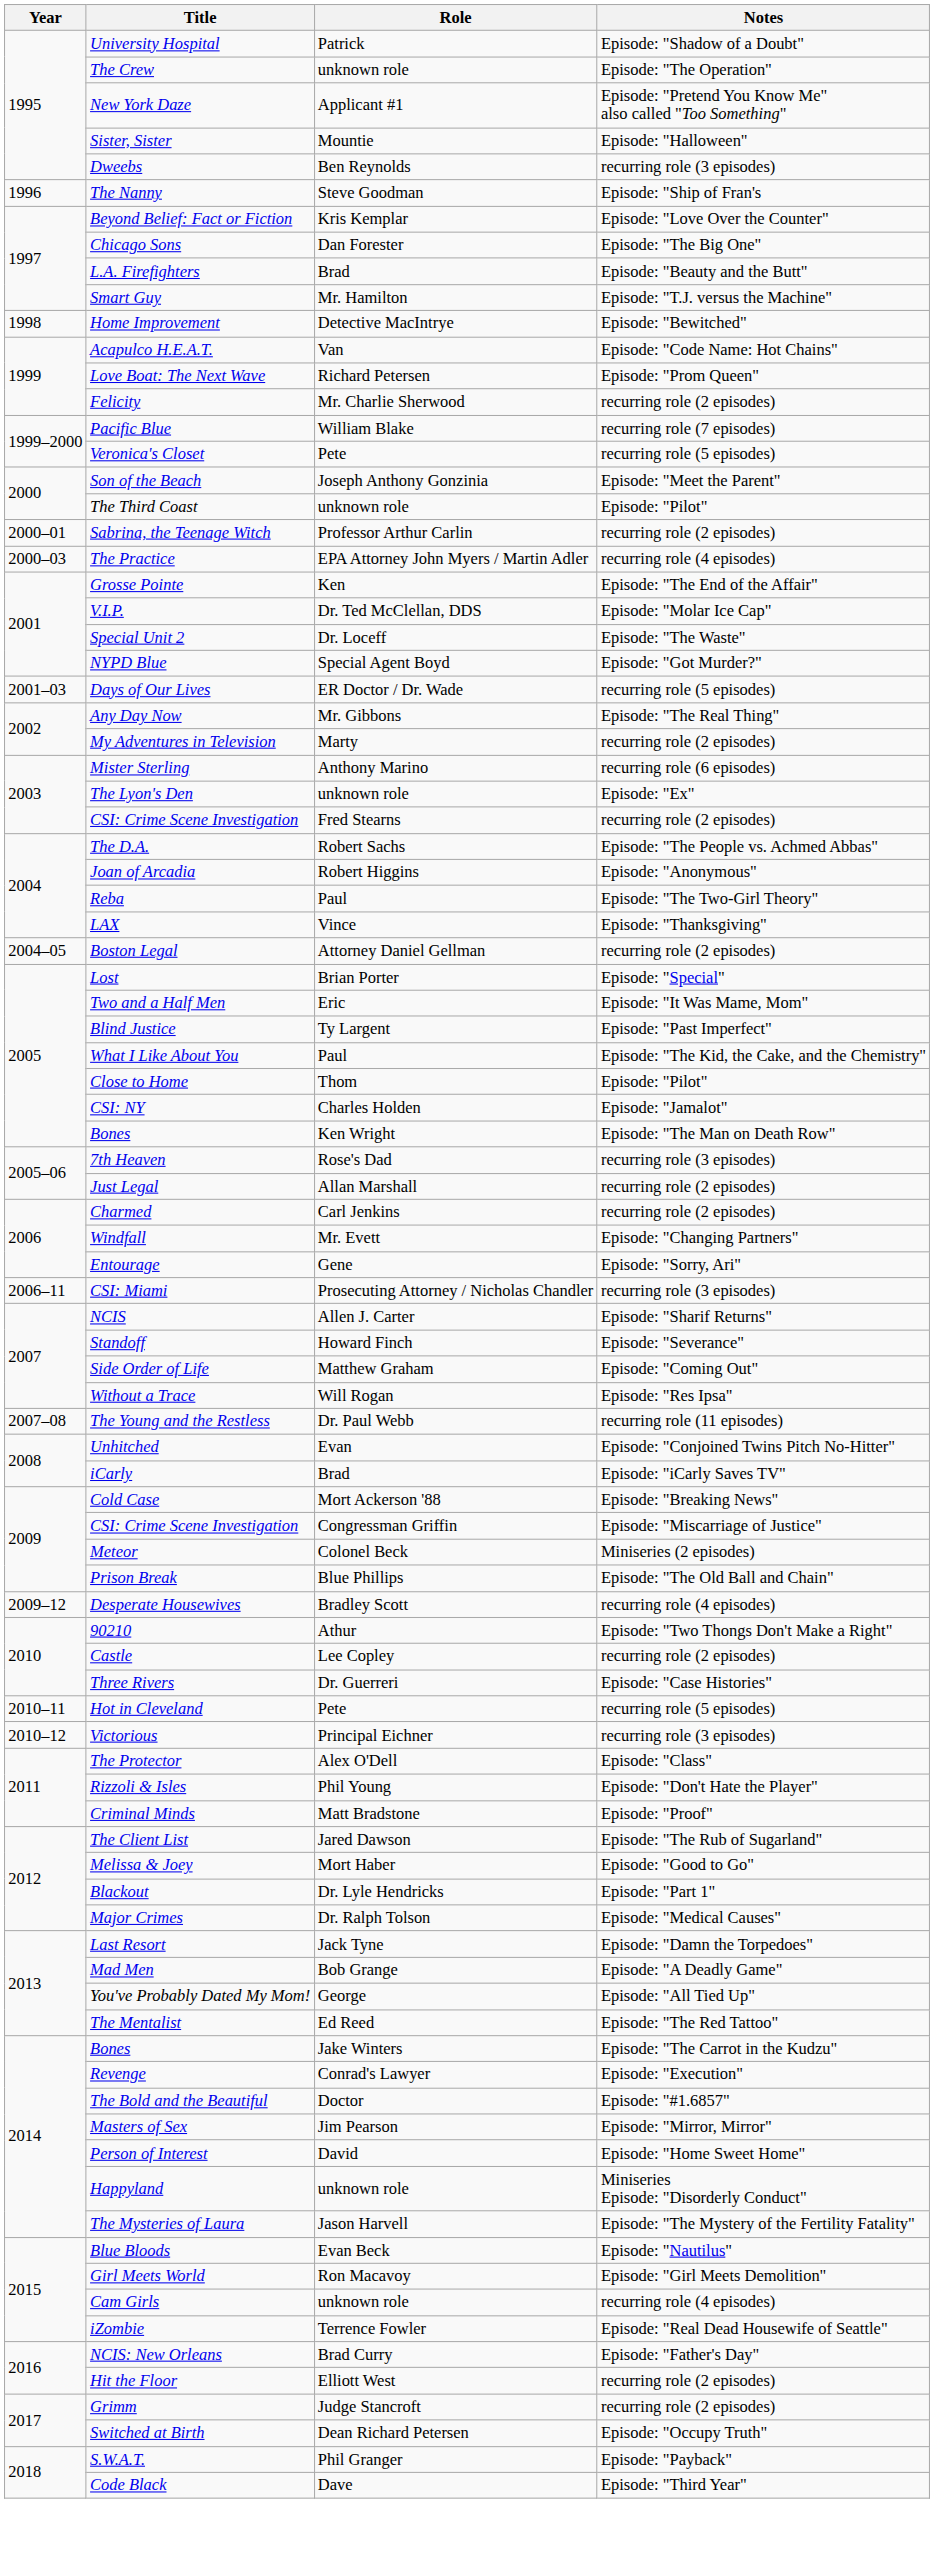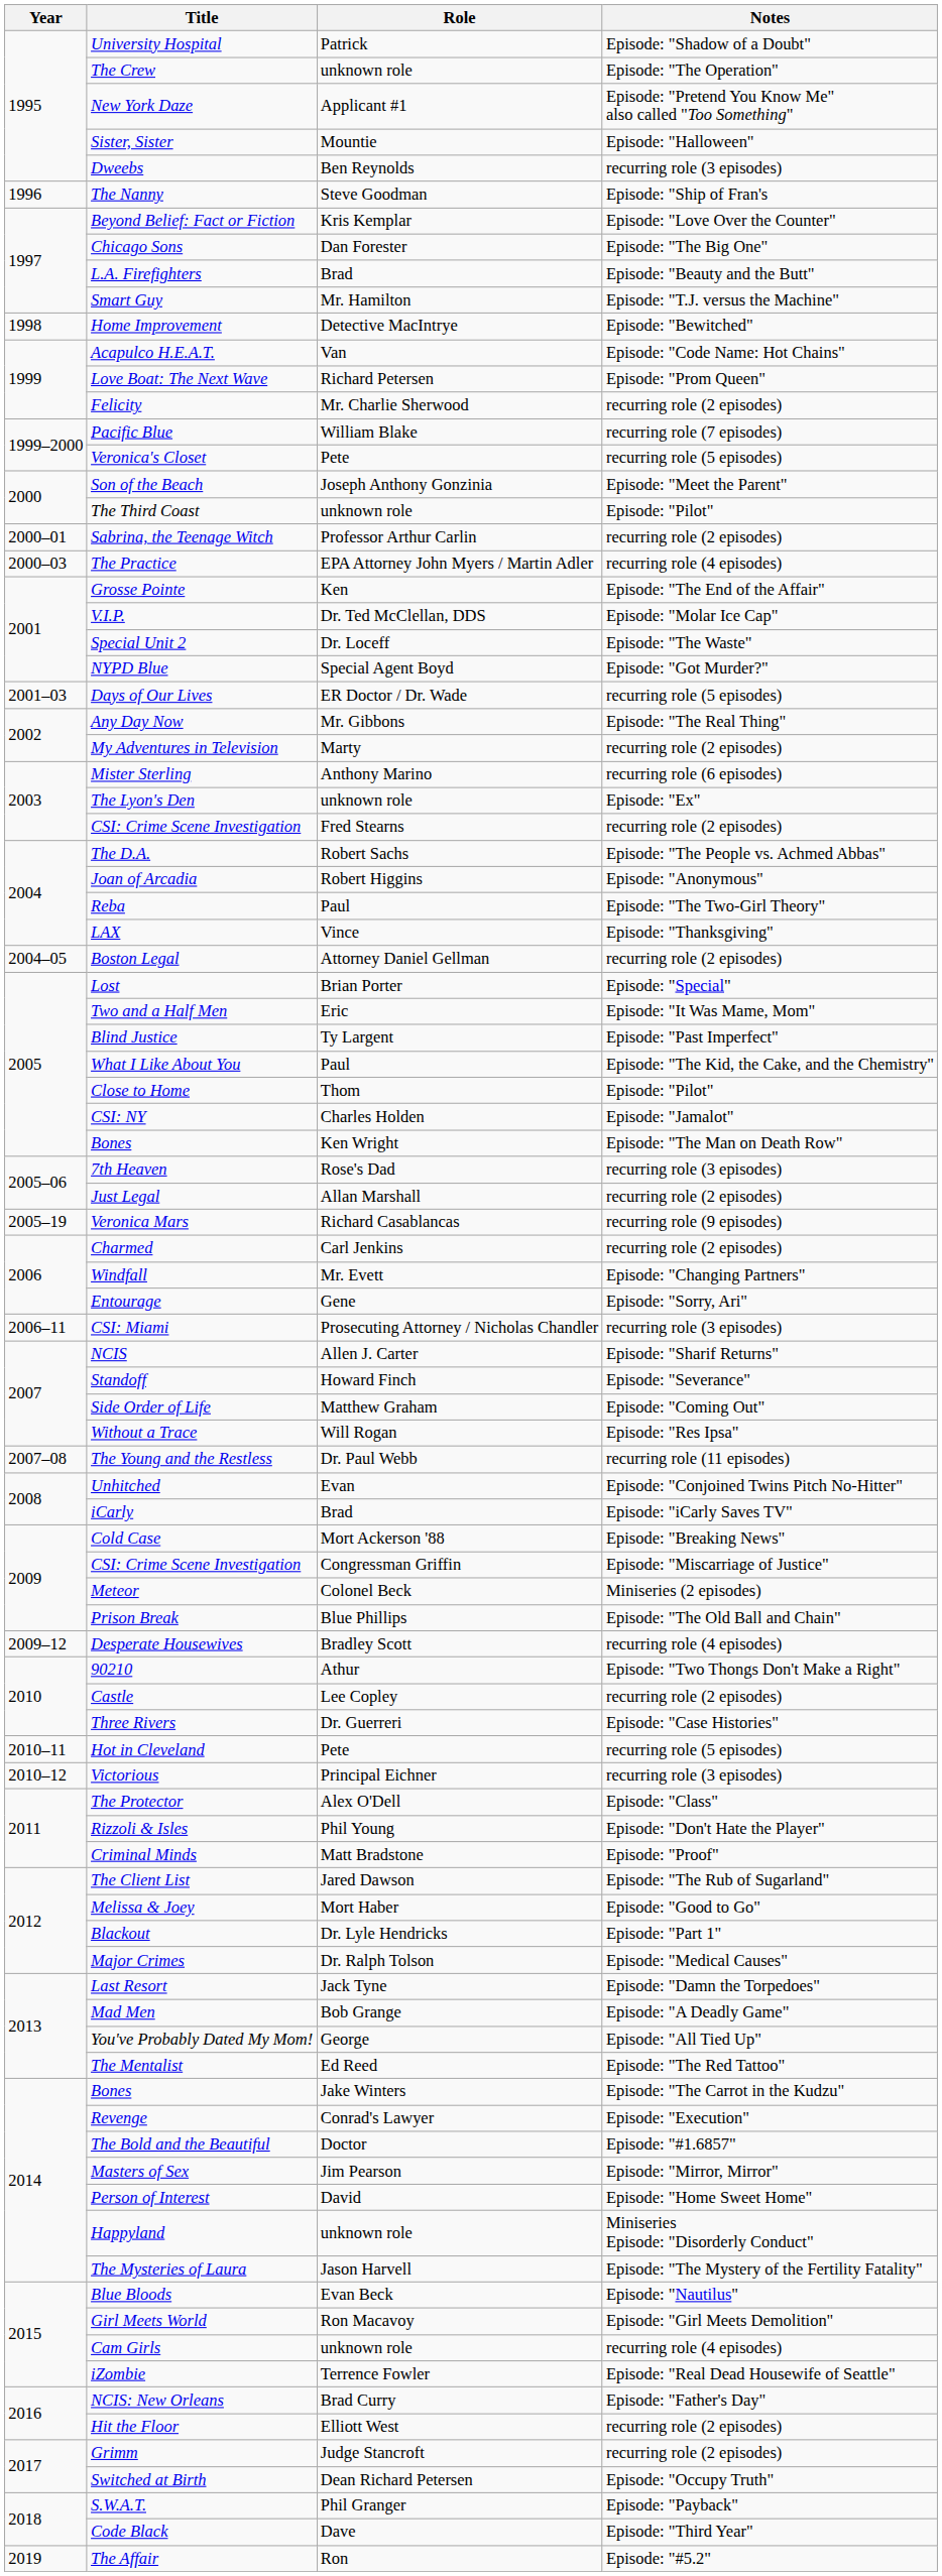+ row: 2005–19 | Veronica Mars | Richard Casablancas | recurring role (9 episodes)
+ row: 2019 | The Affair | Ron | Episode: "#5.2"
